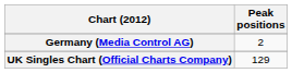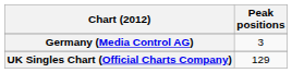Germany (Media Control AG) | Peak positions: 2 -> 3
